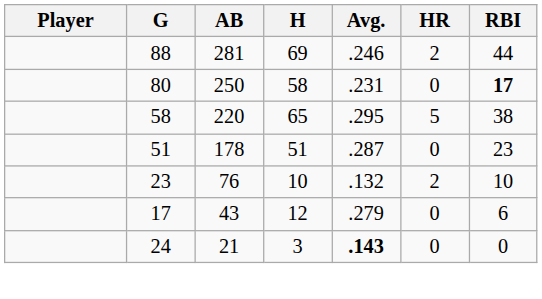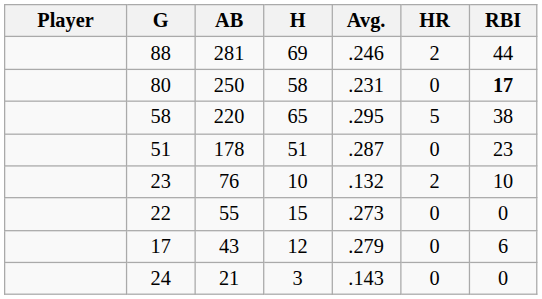+ row: 22 | 55 | 15 | .273 | 0 | 0
24 | Avg.: bold -> normal
